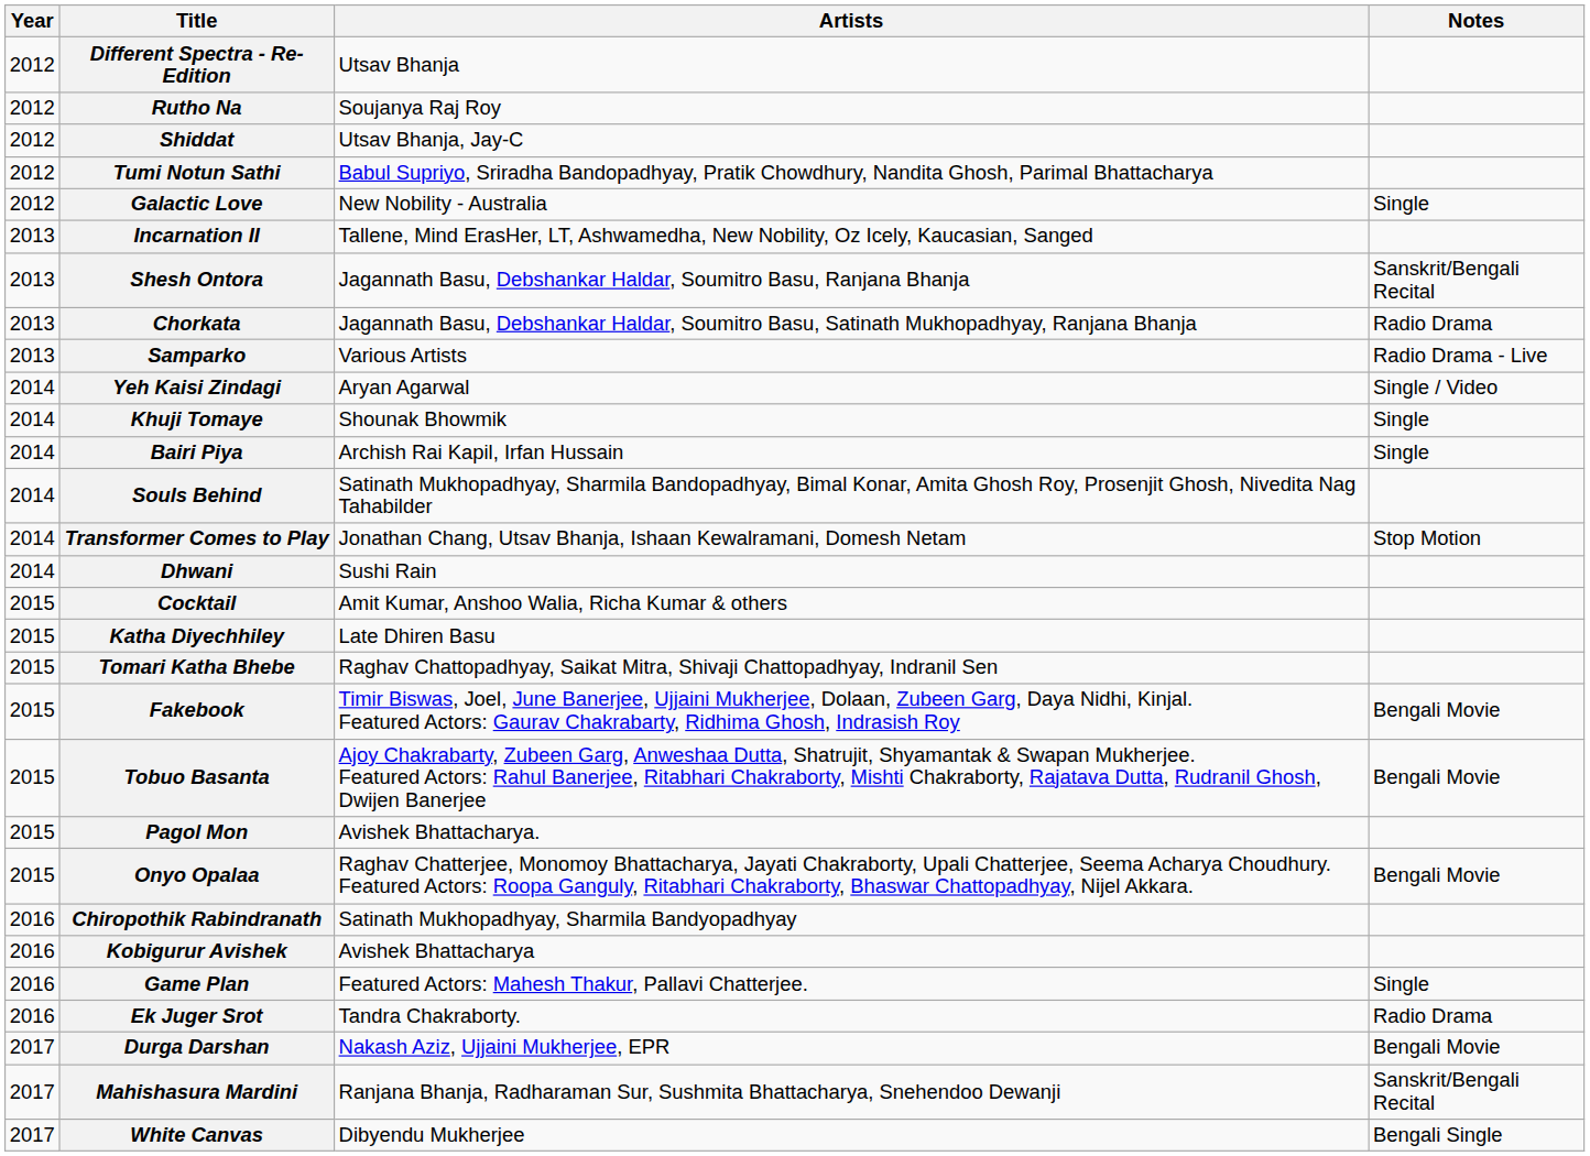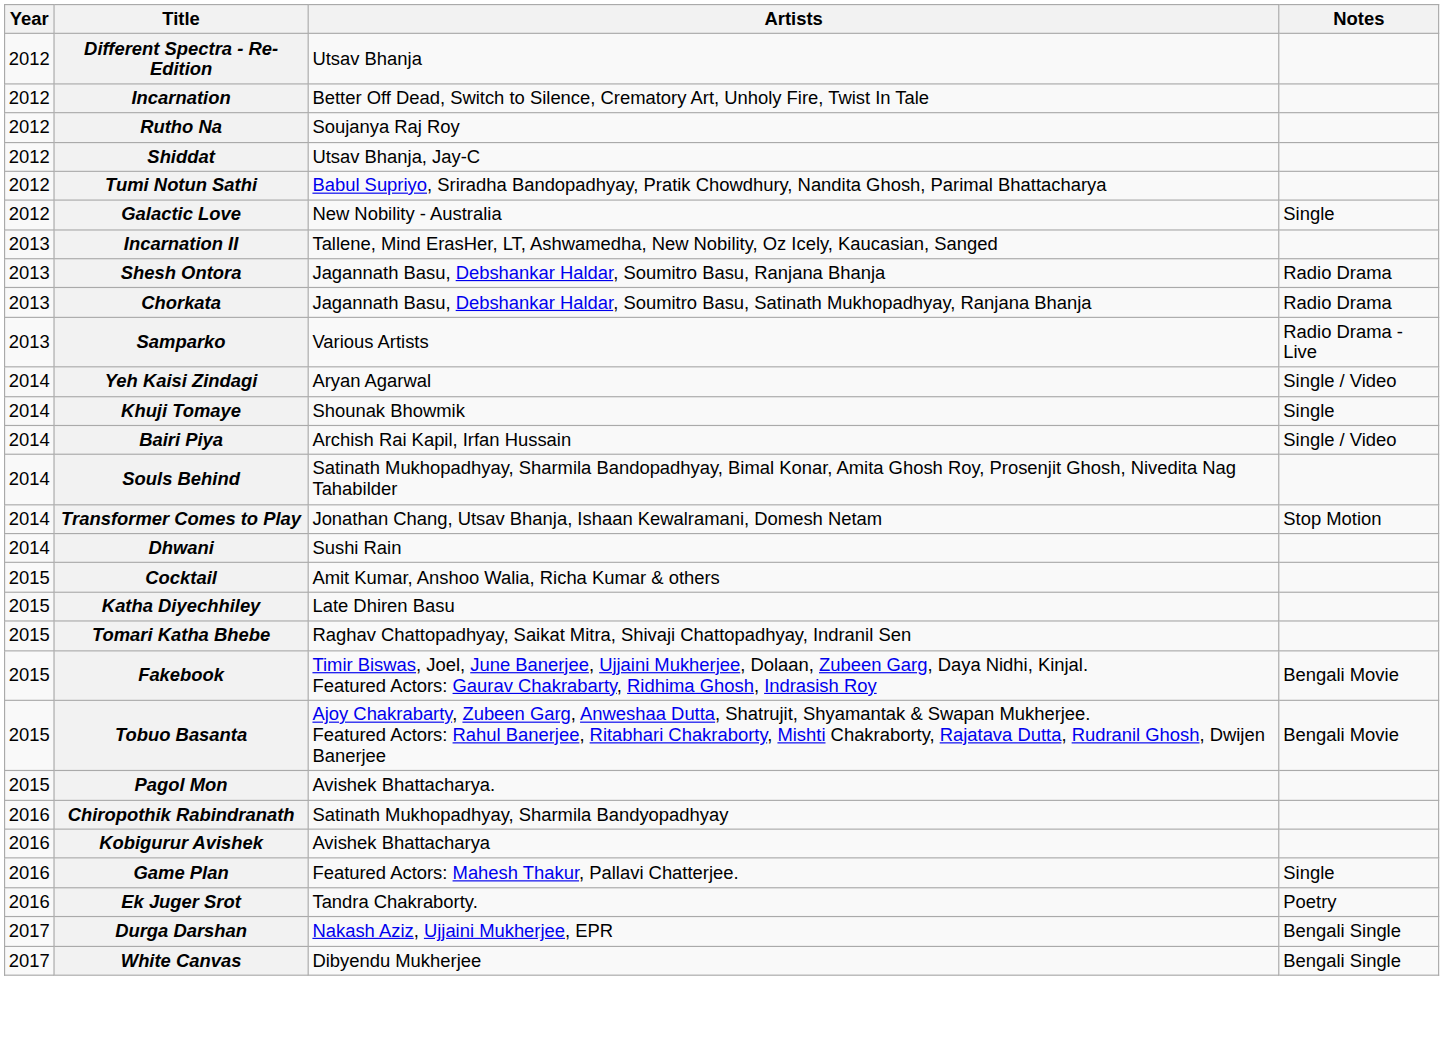+ row: 2012 | Incarnation | Better Off Dead, Switch to Silence, Crematory Art, Unholy Fire, Twist In Tale
Shesh Ontora | Notes: Sanskrit/Bengali Recital -> Radio Drama
Bairi Piya | Notes: Single -> Single / Video
- row: 2015 | Onyo Opalaa | Raghav Chatterjee, Monomoy Bhattacharya, Jayati Chakraborty, Upali Chatterjee, Seema Acharya Choudhury. Featured Actors: Roopa Ganguly, Ritabhari Chakraborty, Bhaswar Chattopadhyay, Nijel Akkara. | Bengali Movie
Ek Juger Srot | Notes: Radio Drama -> Poetry
Durga Darshan | Notes: Bengali Movie -> Bengali Single
- row: 2017 | Mahishasura Mardini | Ranjana Bhanja, Radharaman Sur, Sushmita Bhattacharya, Snehendoo Dewanji | Sanskrit/Bengali Recital
